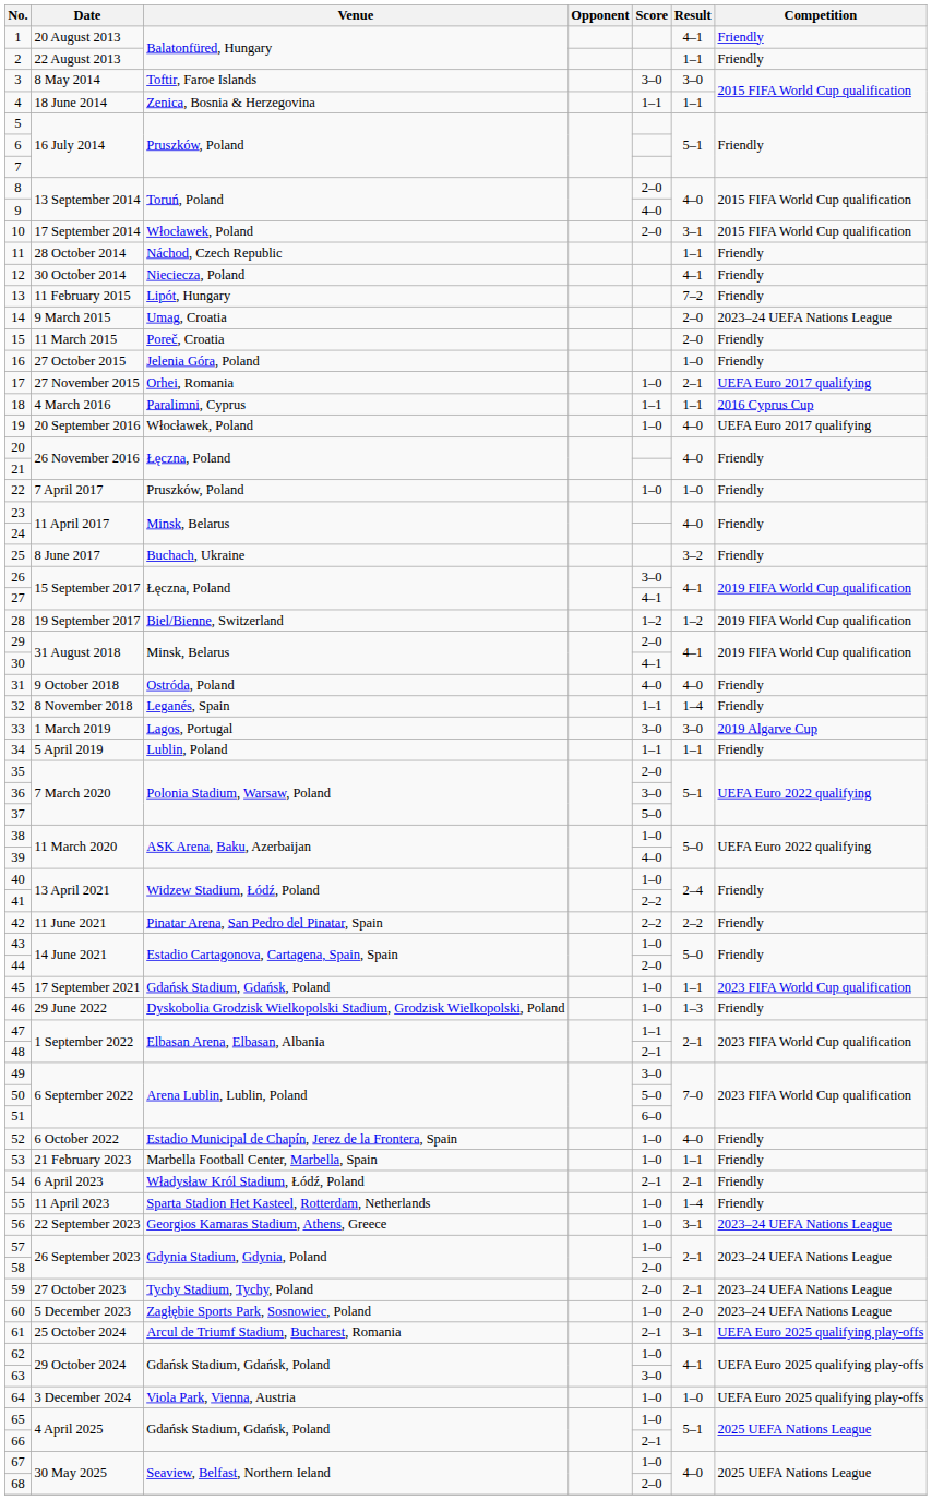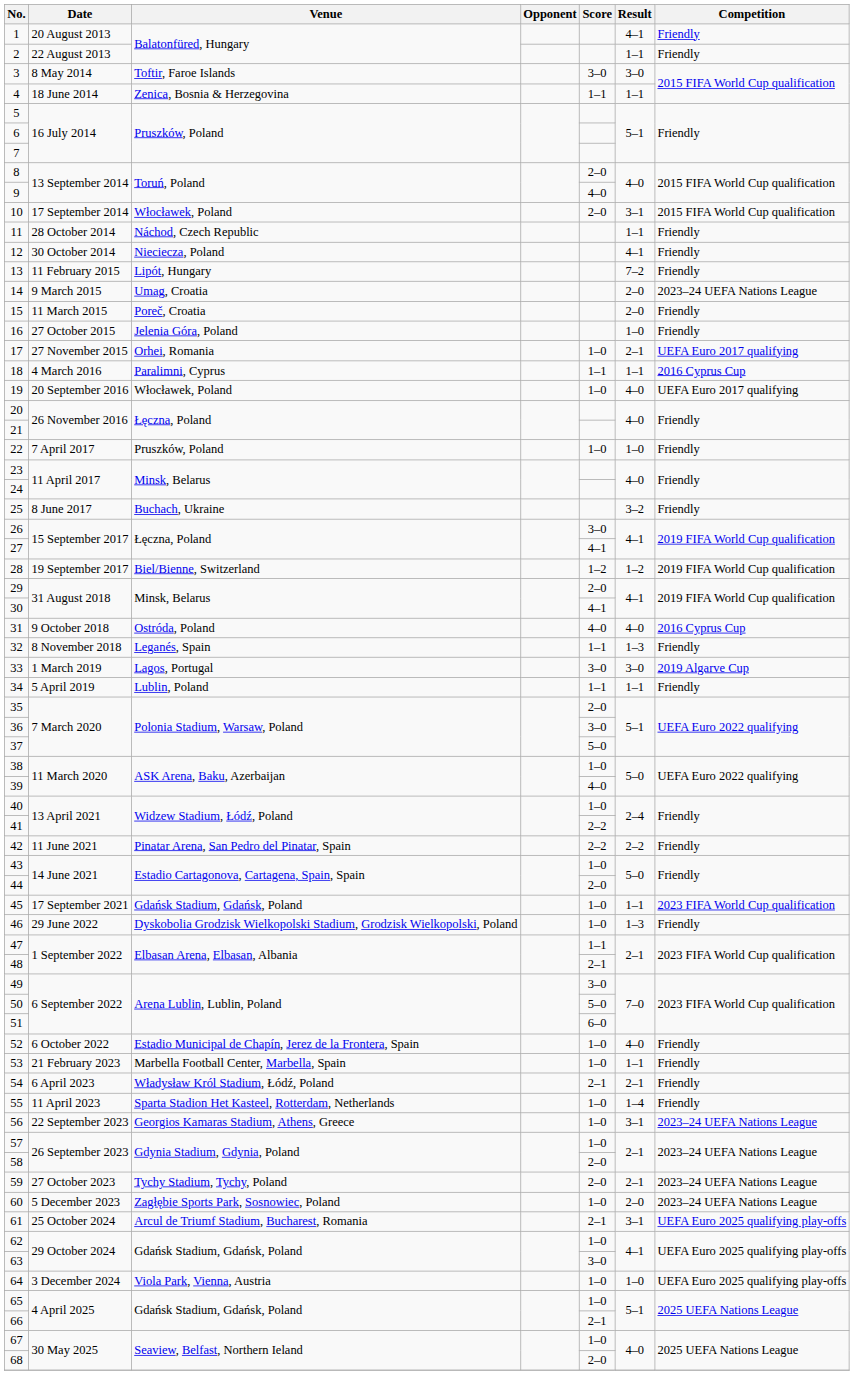31 | Competition: Friendly -> 2016 Cyprus Cup
32 | Result: 1–4 -> 1–3
